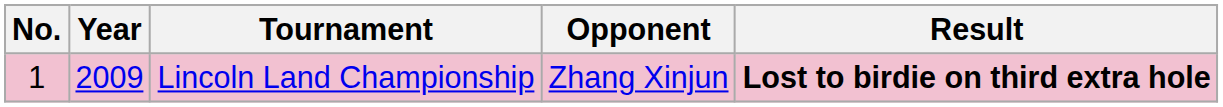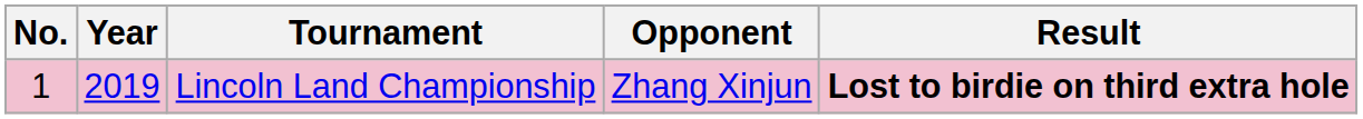Lincoln Land Championship | Year: 2009 -> 2019
